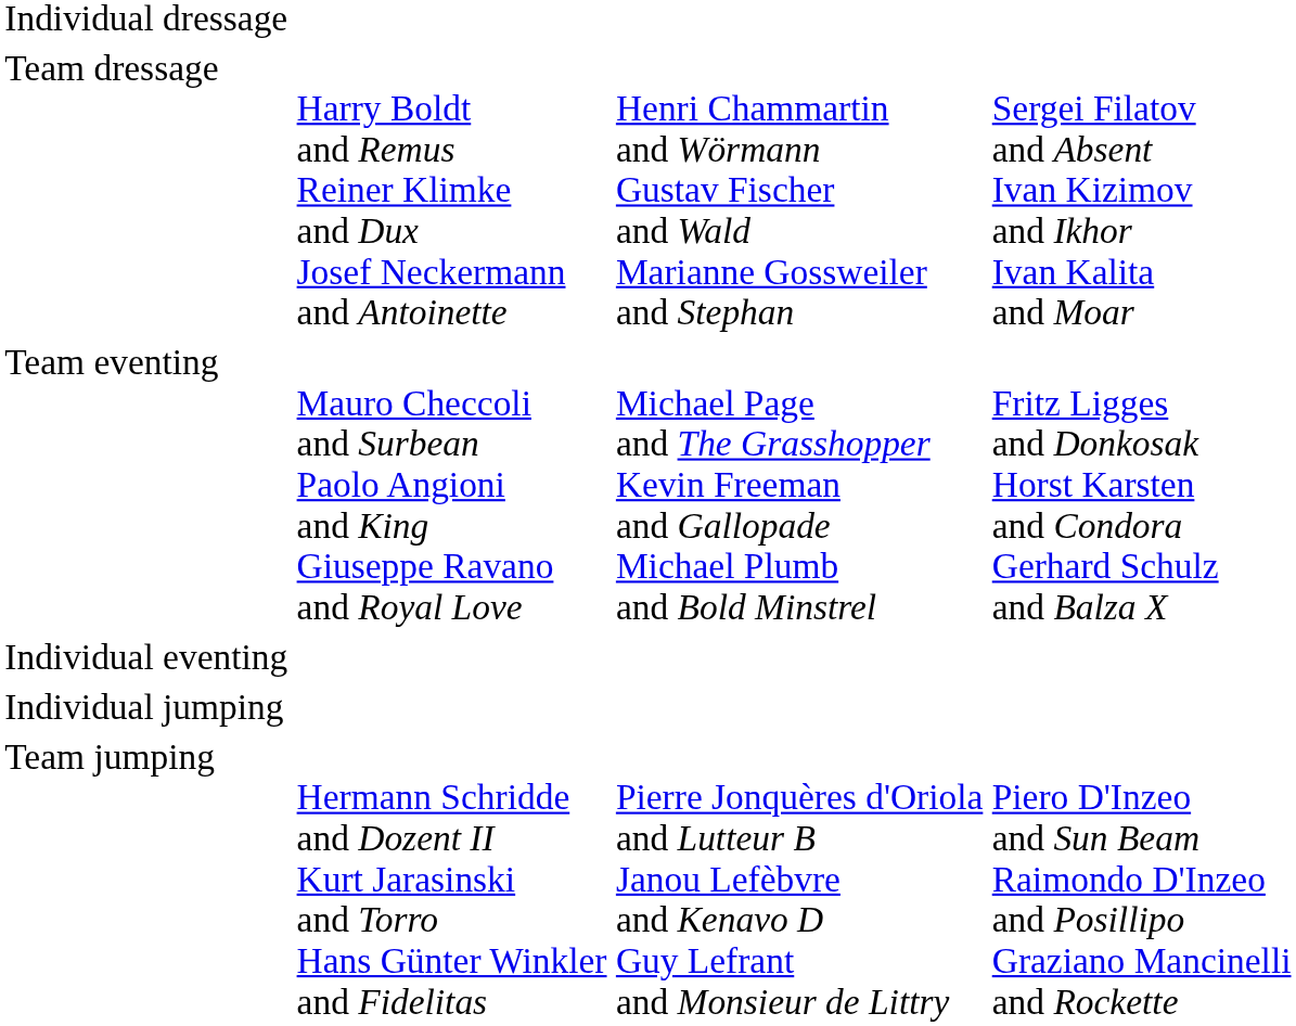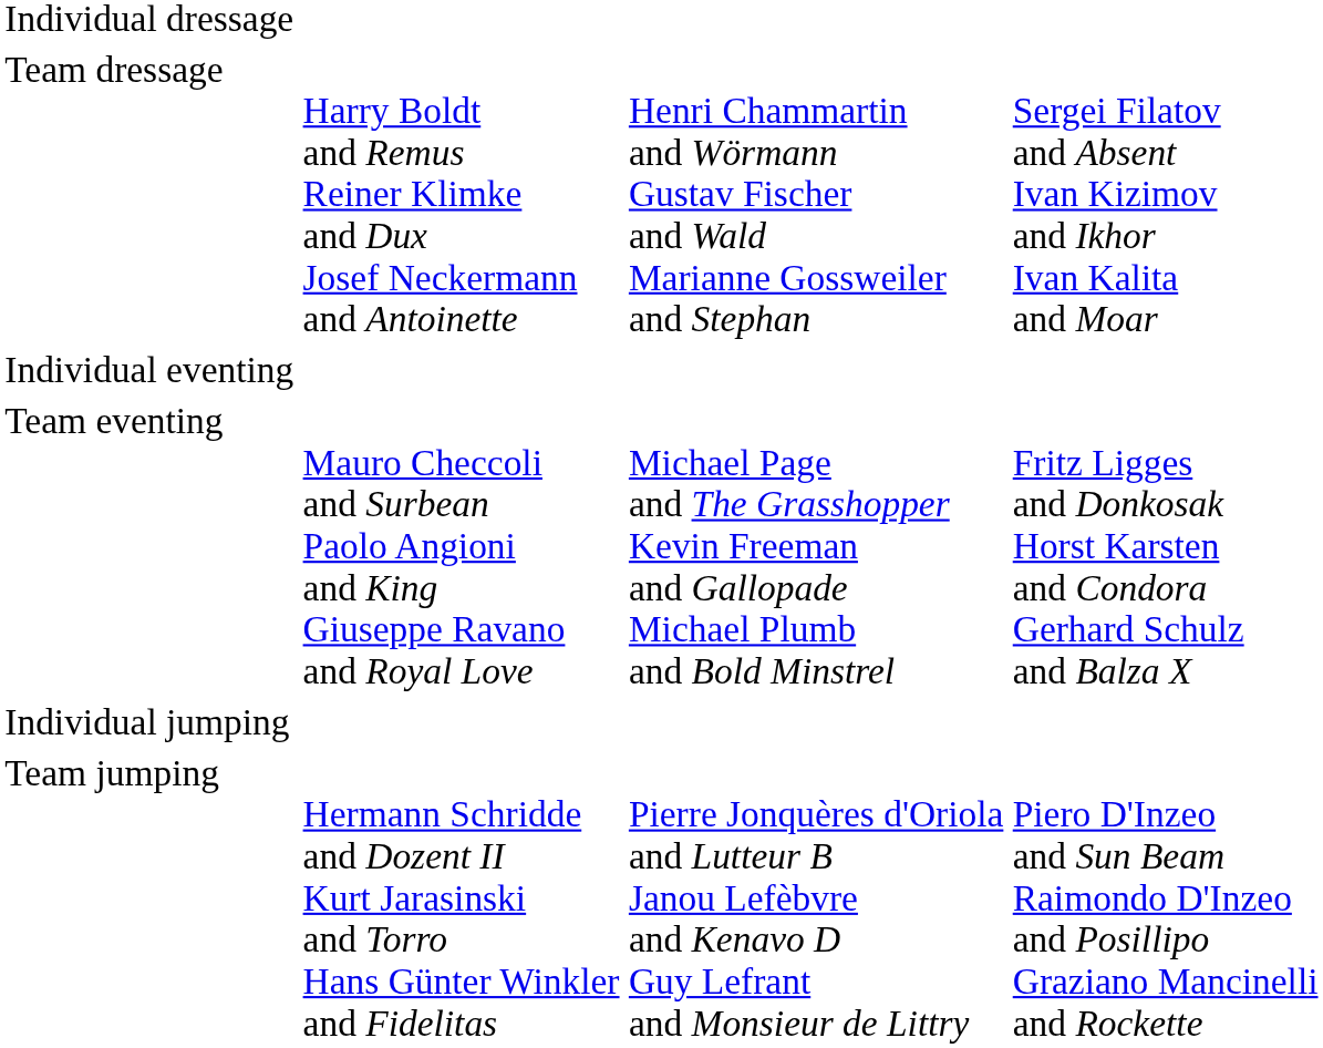rows swapped: Individual eventing <-> Team eventing
